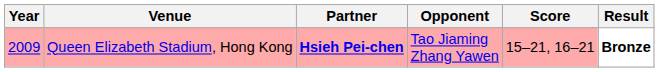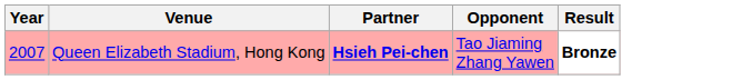- column: Score | 15–21, 16–21
Queen Elizabeth Stadium, Hong Kong | Year: 2009 -> 2007
